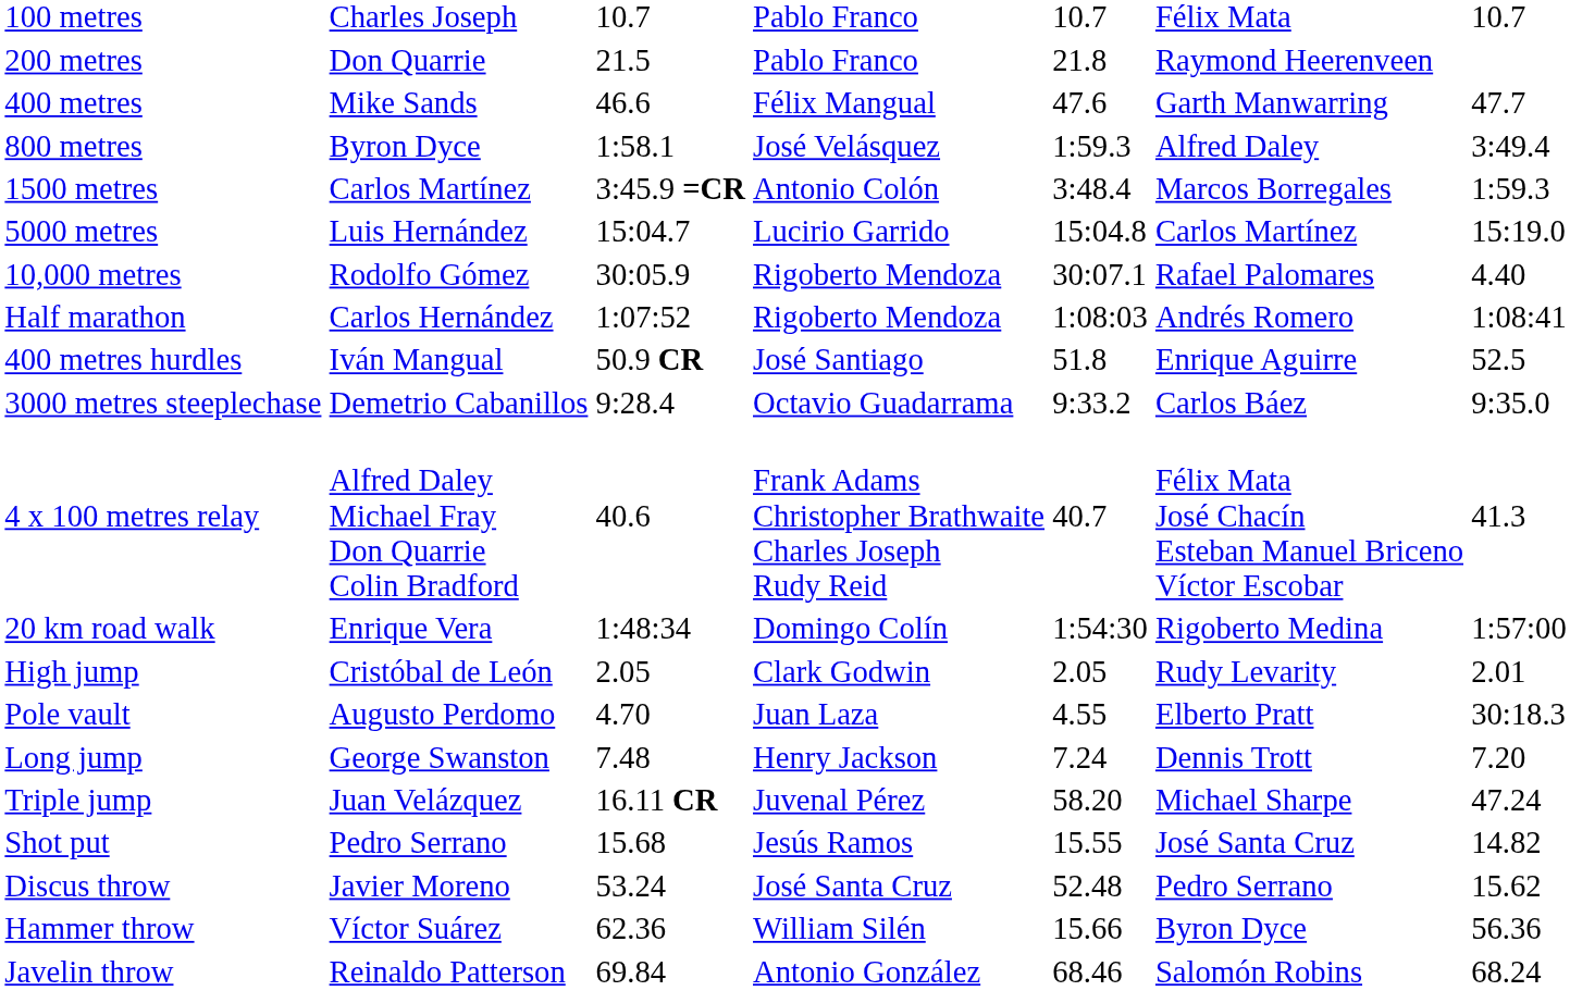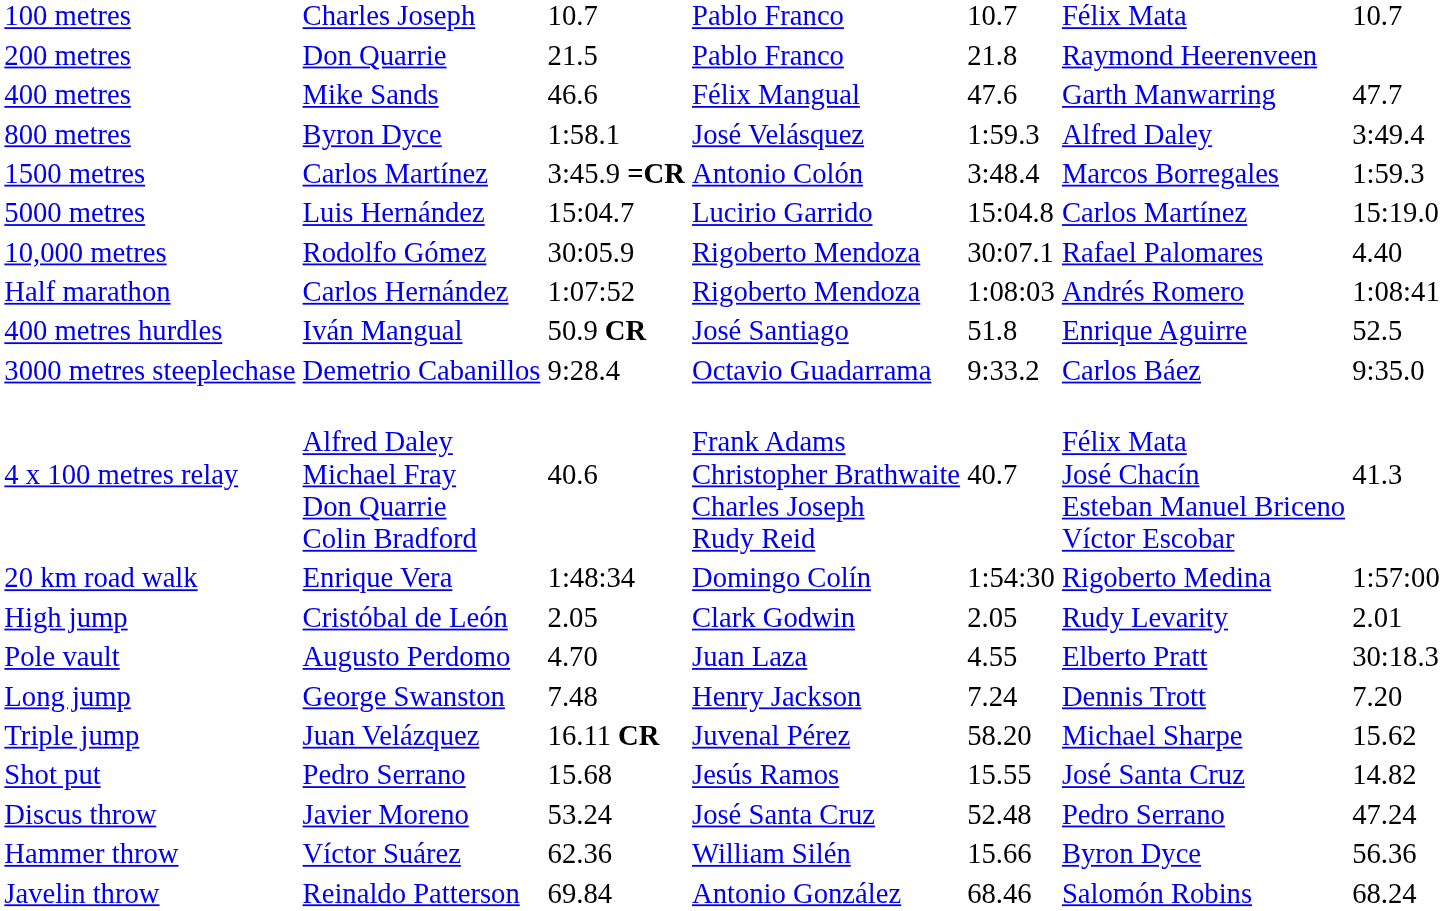Triple jump | column 7: 47.24 -> 15.62
Discus throw | column 7: 15.62 -> 47.24
